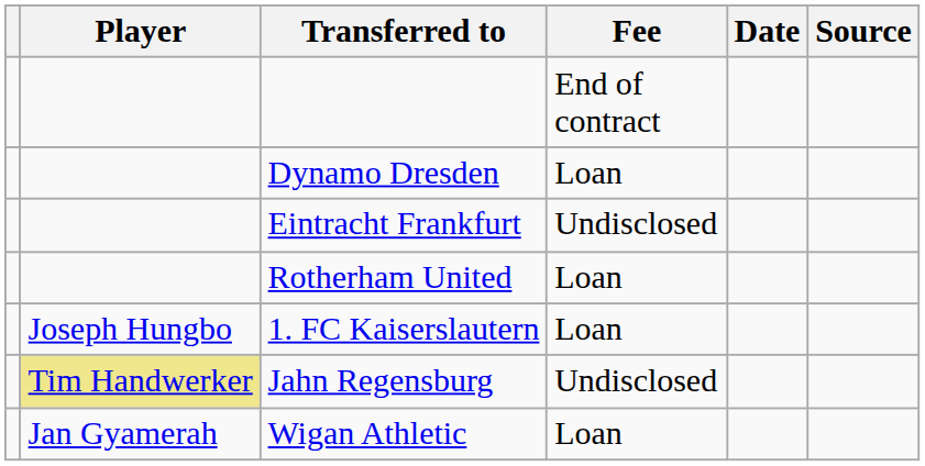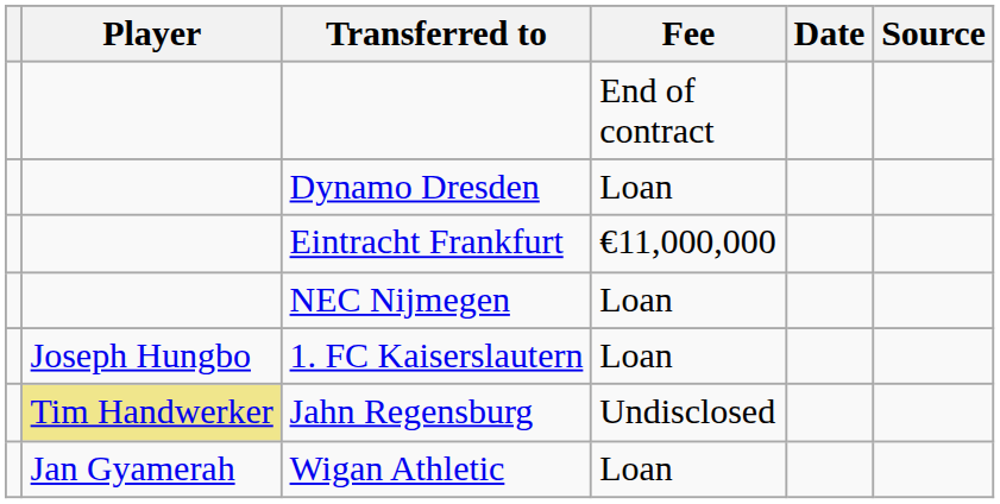Eintracht Frankfurt | Fee: Undisclosed -> €11,000,000
- row: Rotherham United | Loan
+ row: NEC Nijmegen | Loan
